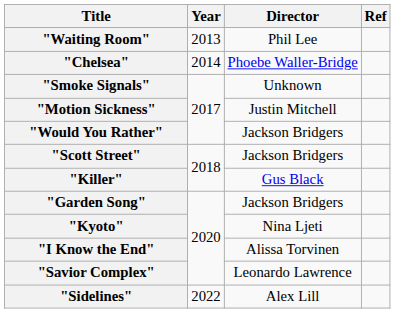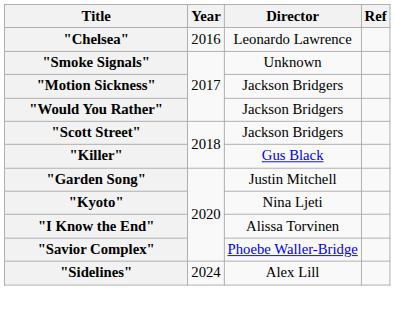- row: "Waiting Room" | 2013 | Phil Lee
"Chelsea" | Year: 2014 -> 2016
"Chelsea" | Director: Phoebe Waller-Bridge -> Leonardo Lawrence
"Motion Sickness" | Director: Justin Mitchell -> Jackson Bridgers
"Garden Song" | Director: Jackson Bridgers -> Justin Mitchell
"Savior Complex" | Director: Leonardo Lawrence -> Phoebe Waller-Bridge
"Sidelines" | Year: 2022 -> 2024
